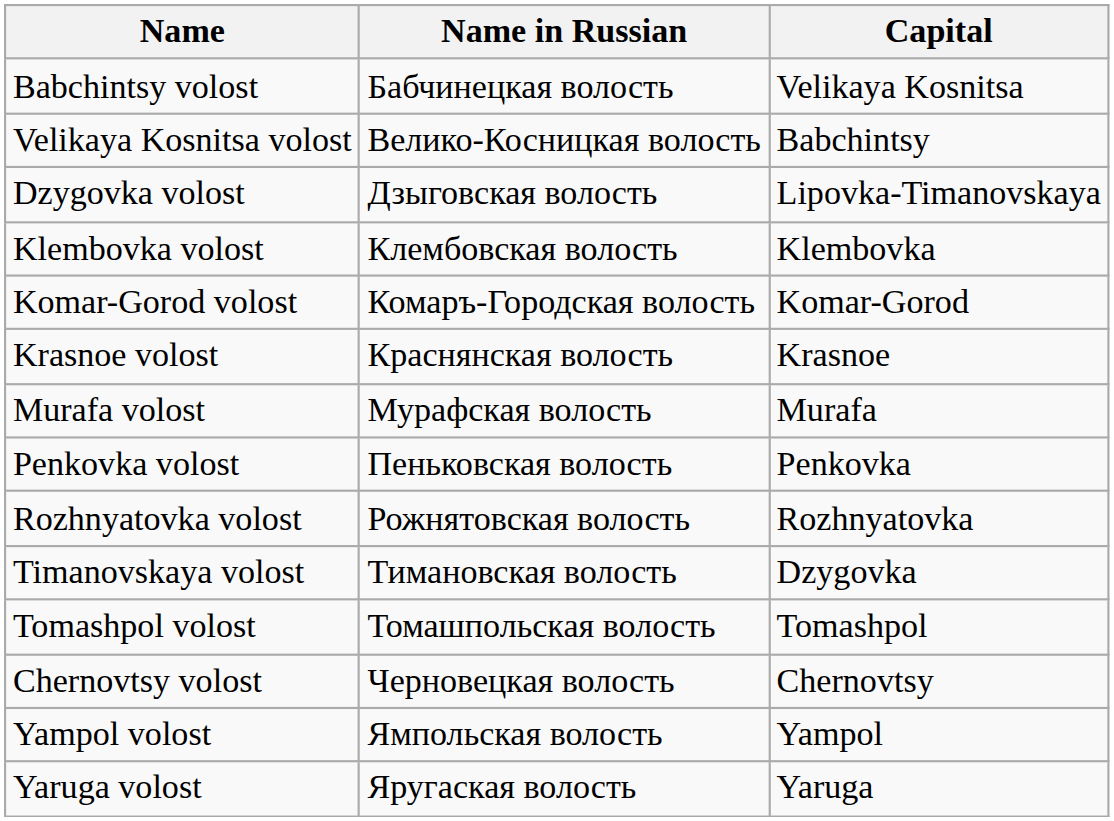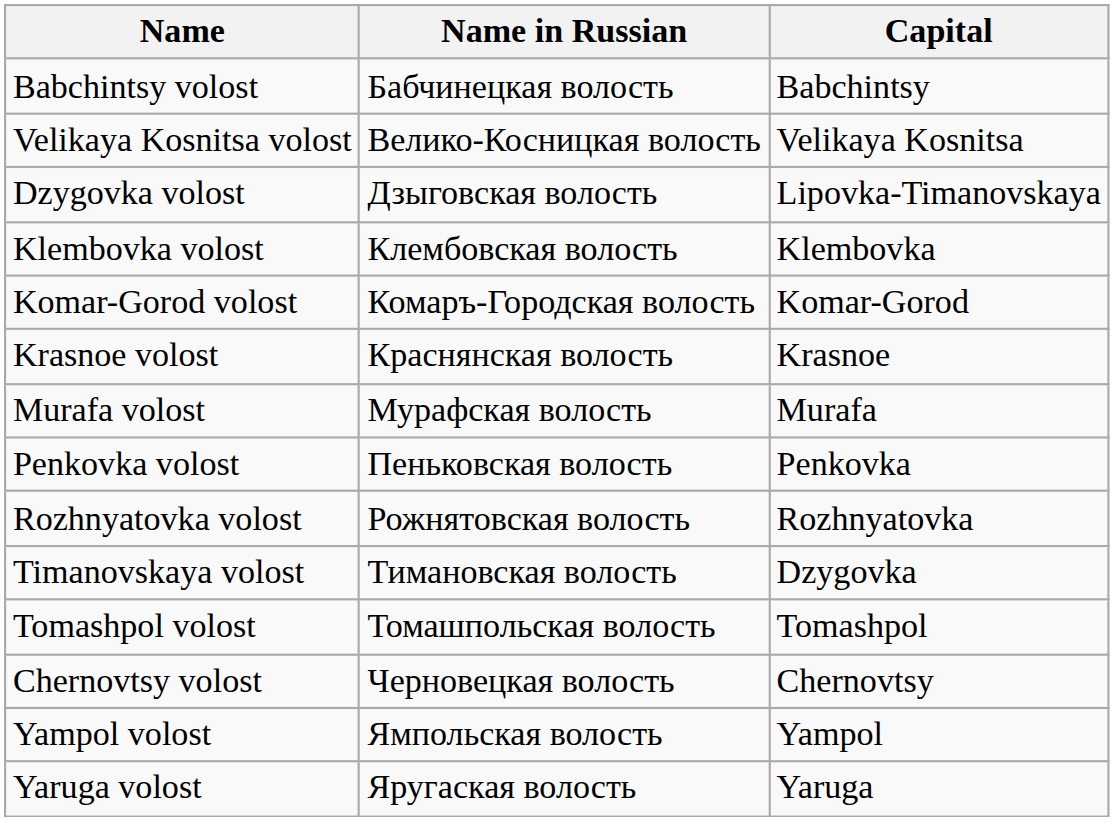Babchintsy volost | Capital: Velikaya Kosnitsa -> Babchintsy
Velikaya Kosnitsa volost | Capital: Babchintsy -> Velikaya Kosnitsa
